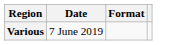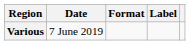+ column: Label
